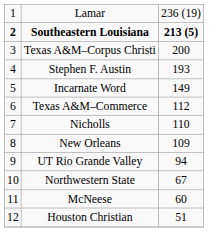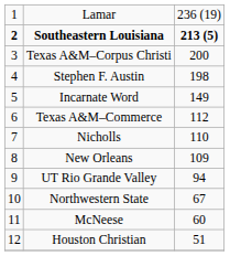Stephen F. Austin | column 3: 193 -> 198
